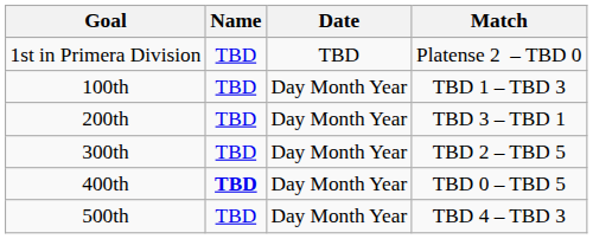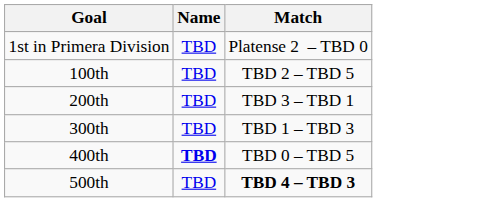- column: Date | TBD | Day Month Year | Day Month Year | Day Month Year | Day Month Year | Day Month Year
100th | Match: TBD 1 – TBD 3 -> TBD 2 – TBD 5
300th | Match: TBD 2 – TBD 5 -> TBD 1 – TBD 3
500th | Match: normal -> bold
